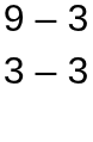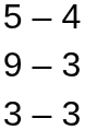+ row: 5 – 4
